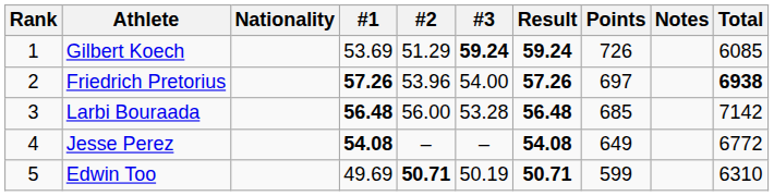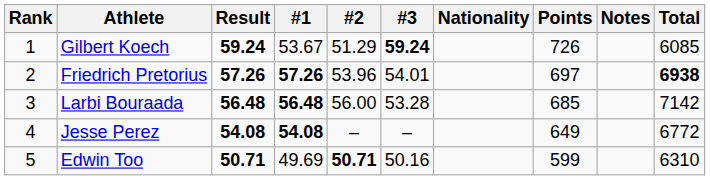columns swapped: Nationality <-> Result
Gilbert Koech | #1: 53.69 -> 53.67
Friedrich Pretorius | #3: 54.00 -> 54.01
Edwin Too | #3: 50.19 -> 50.16
